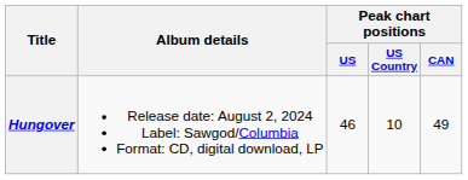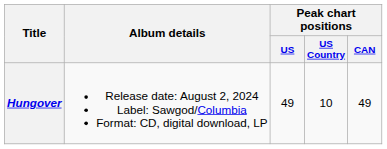Hungover | Peak chart positions / US: 46 -> 49
